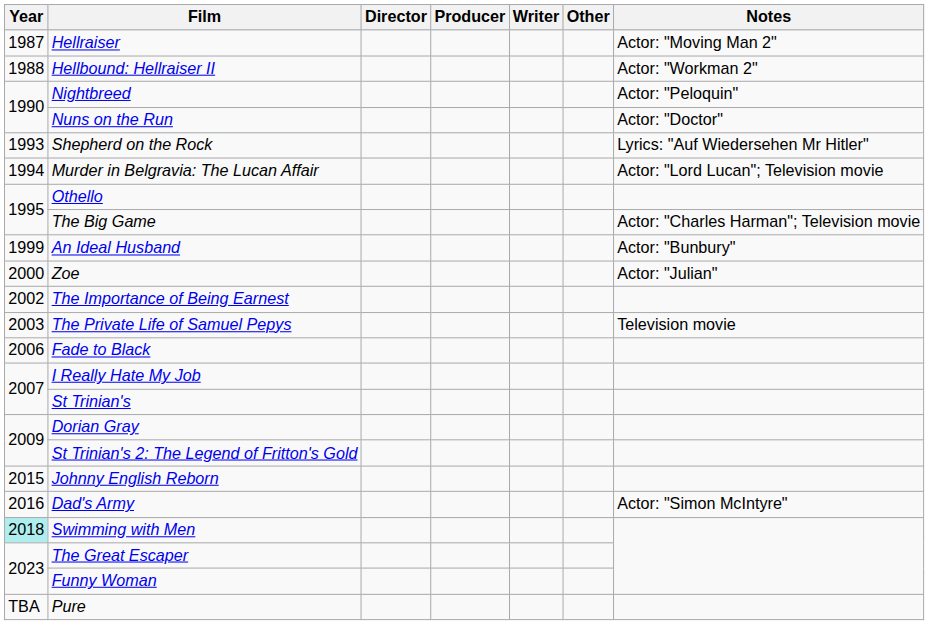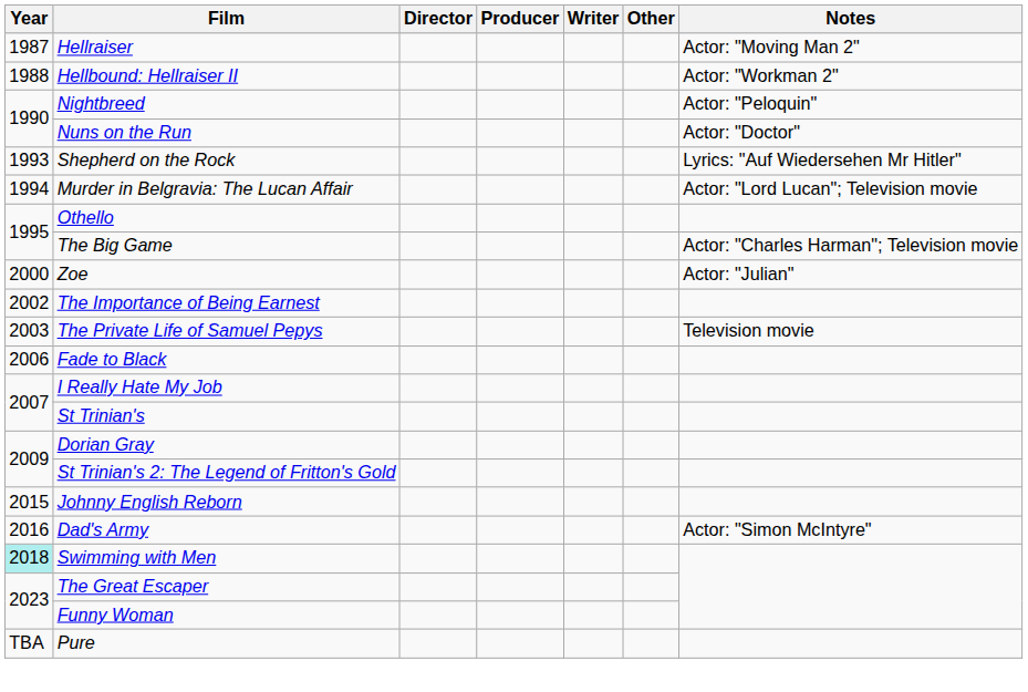- row: 1999 | An Ideal Husband | Actor: "Bunbury"
